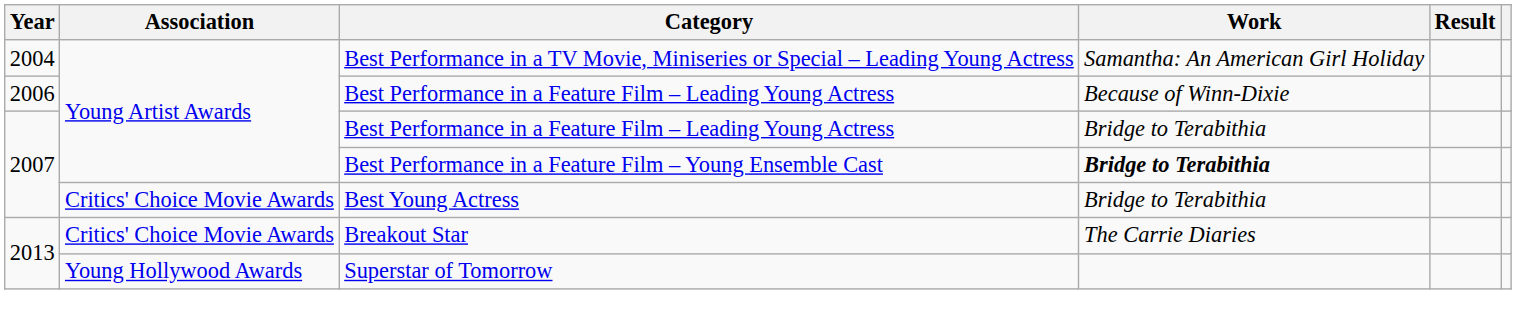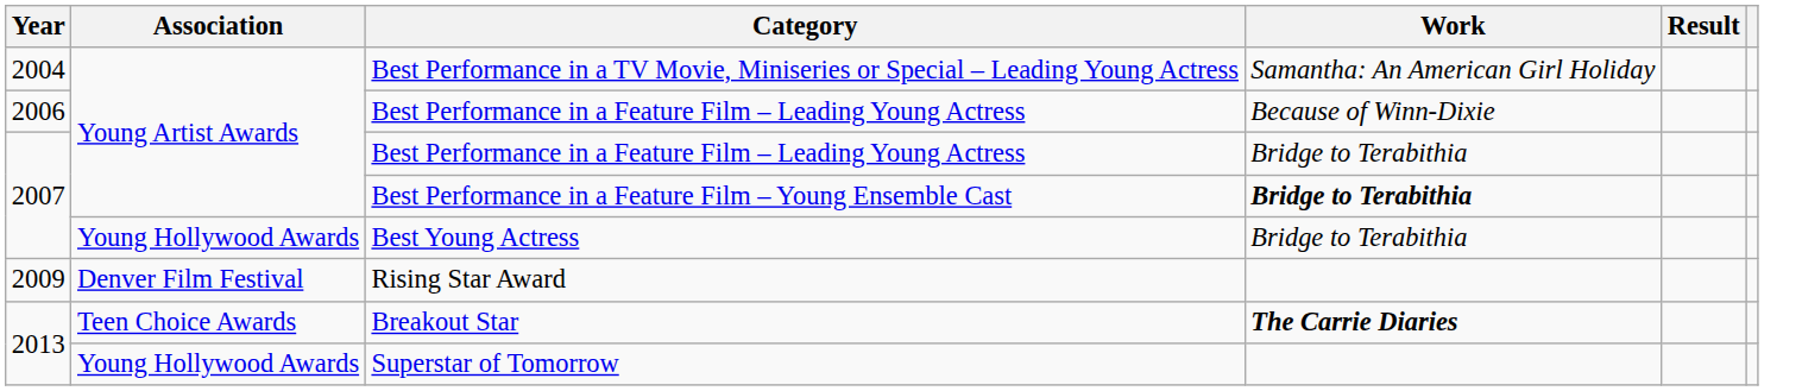Best Young Actress | Association: Critics' Choice Movie Awards -> Young Hollywood Awards
+ row: 2009 | Denver Film Festival | Rising Star Award
Breakout Star | Association: Critics' Choice Movie Awards -> Teen Choice Awards
Breakout Star | Work: normal -> bold
